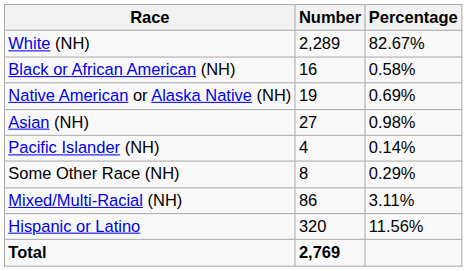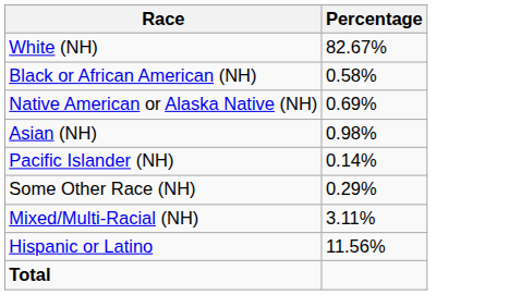- column: Number | 2,289 | 16 | 19 | 27 | 4 | 8 | 86 | 320 | 2,769
